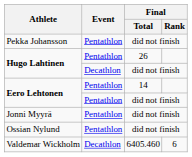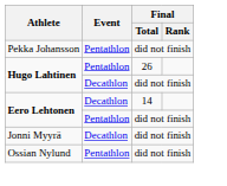Eero Lehtonen / 14 | Event: Pentathlon -> Decathlon
Jonni Myyrä | Event: Pentathlon -> Decathlon
- row: Valdemar Wickholm | Decathlon | 6405.460 | 6
